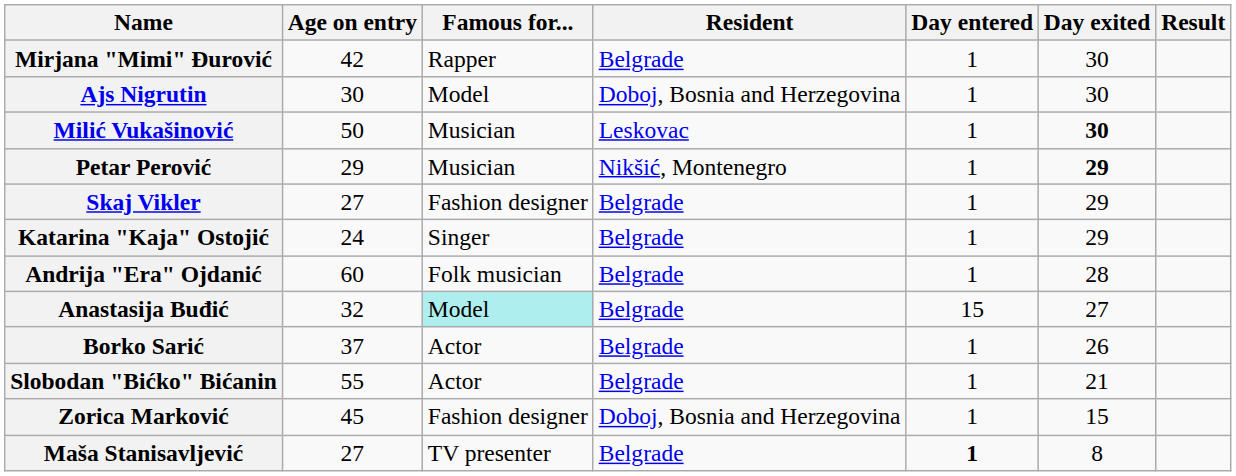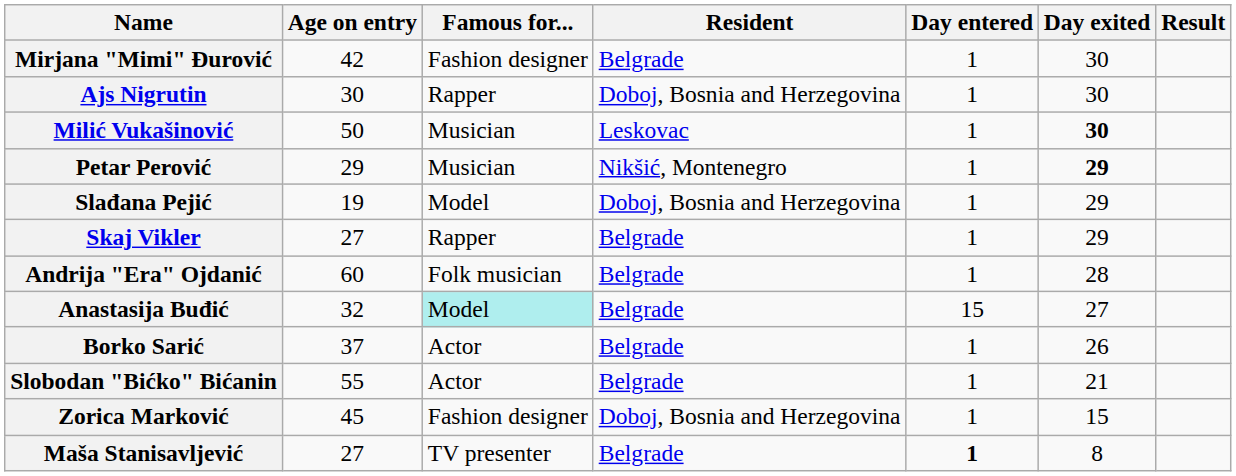Mirjana "Mimi" Đurović | Famous for...: Rapper -> Fashion designer
Ajs Nigrutin | Famous for...: Model -> Rapper
+ row: Slađana Pejić | 19 | Model | Doboj, Bosnia and Herzegovina | 1 | 29
Skaj Vikler | Famous for...: Fashion designer -> Rapper
- row: Katarina "Kaja" Ostojić | 24 | Singer | Belgrade | 1 | 29
